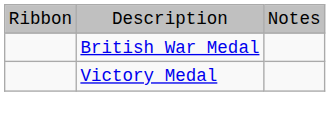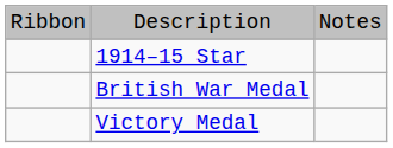+ row: 1914–15 Star
